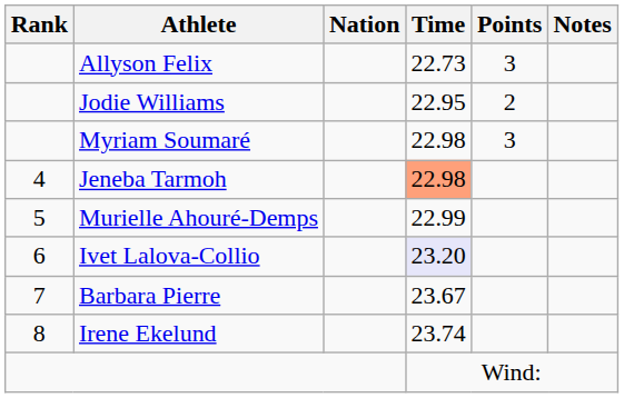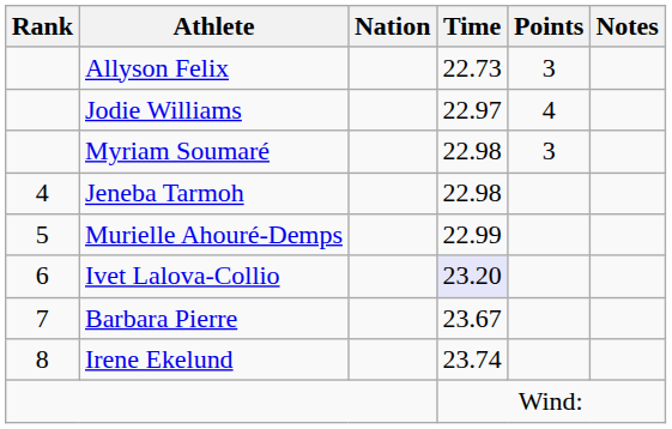Jodie Williams | Time: 22.95 -> 22.97
Jodie Williams | Points: 2 -> 4
Jeneba Tarmoh | Time: lightsalmon background -> no background
